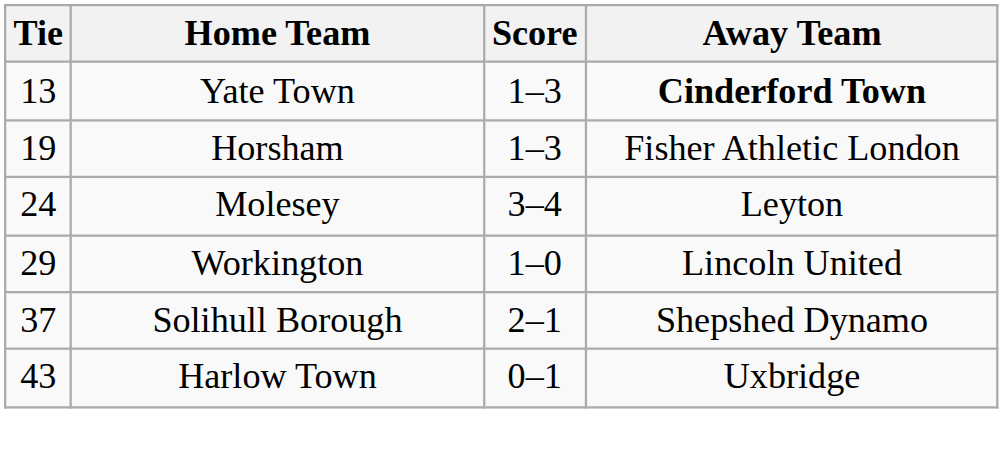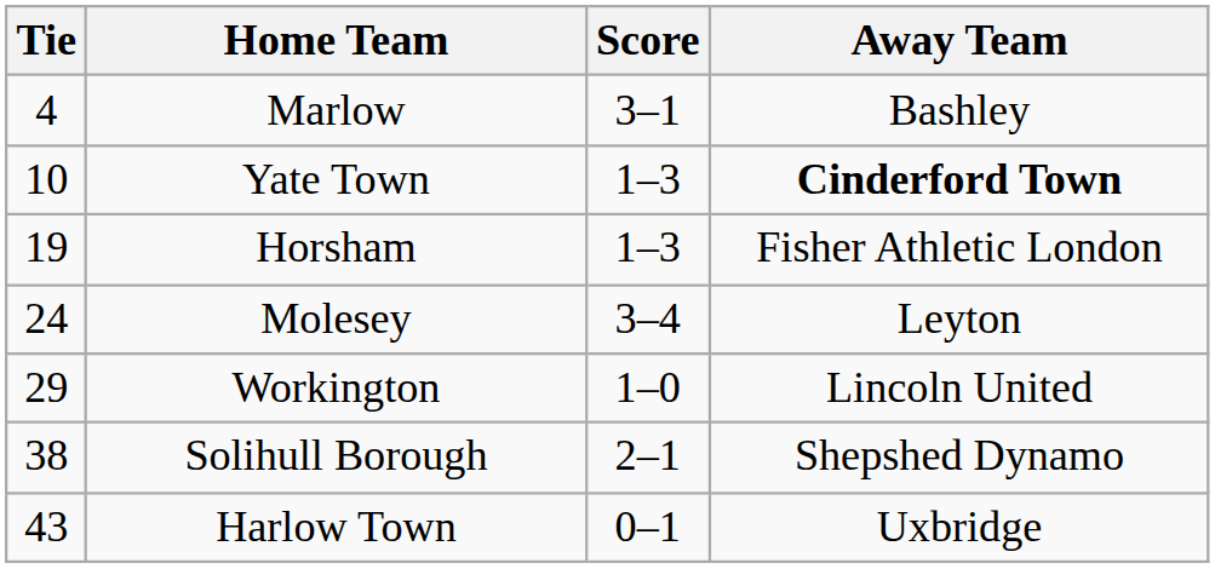+ row: 4 | Marlow | 3–1 | Bashley
Yate Town | Tie: 13 -> 10
Solihull Borough | Tie: 37 -> 38
